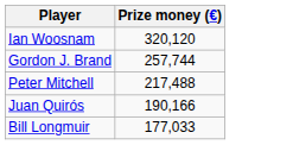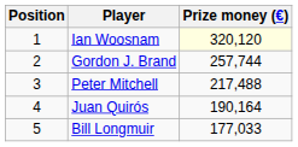+ column: Position | 1 | 2 | 3 | 4 | 5
Ian Woosnam | Prize money (€): no background -> lightyellow background
Juan Quirós | Prize money (€): 190,166 -> 190,164
